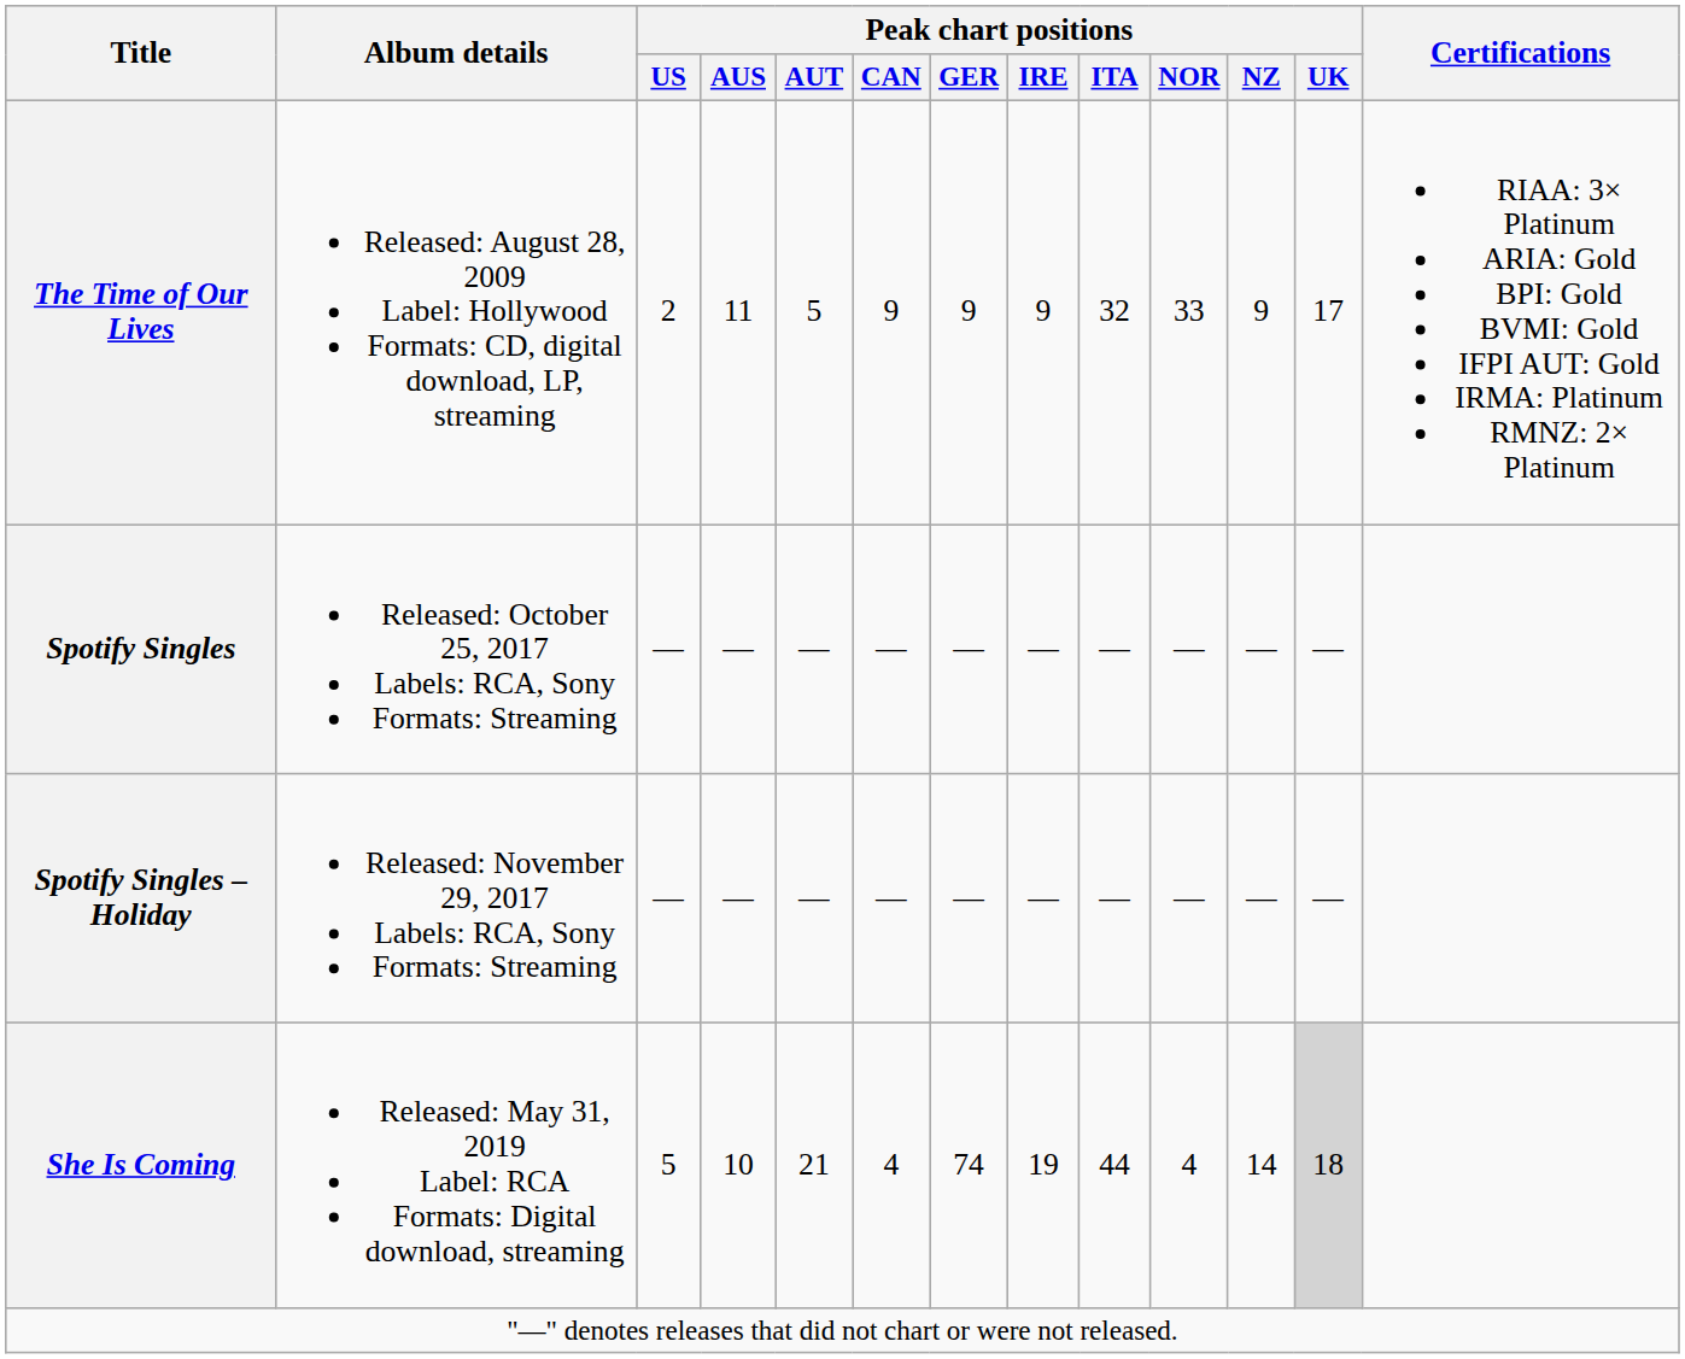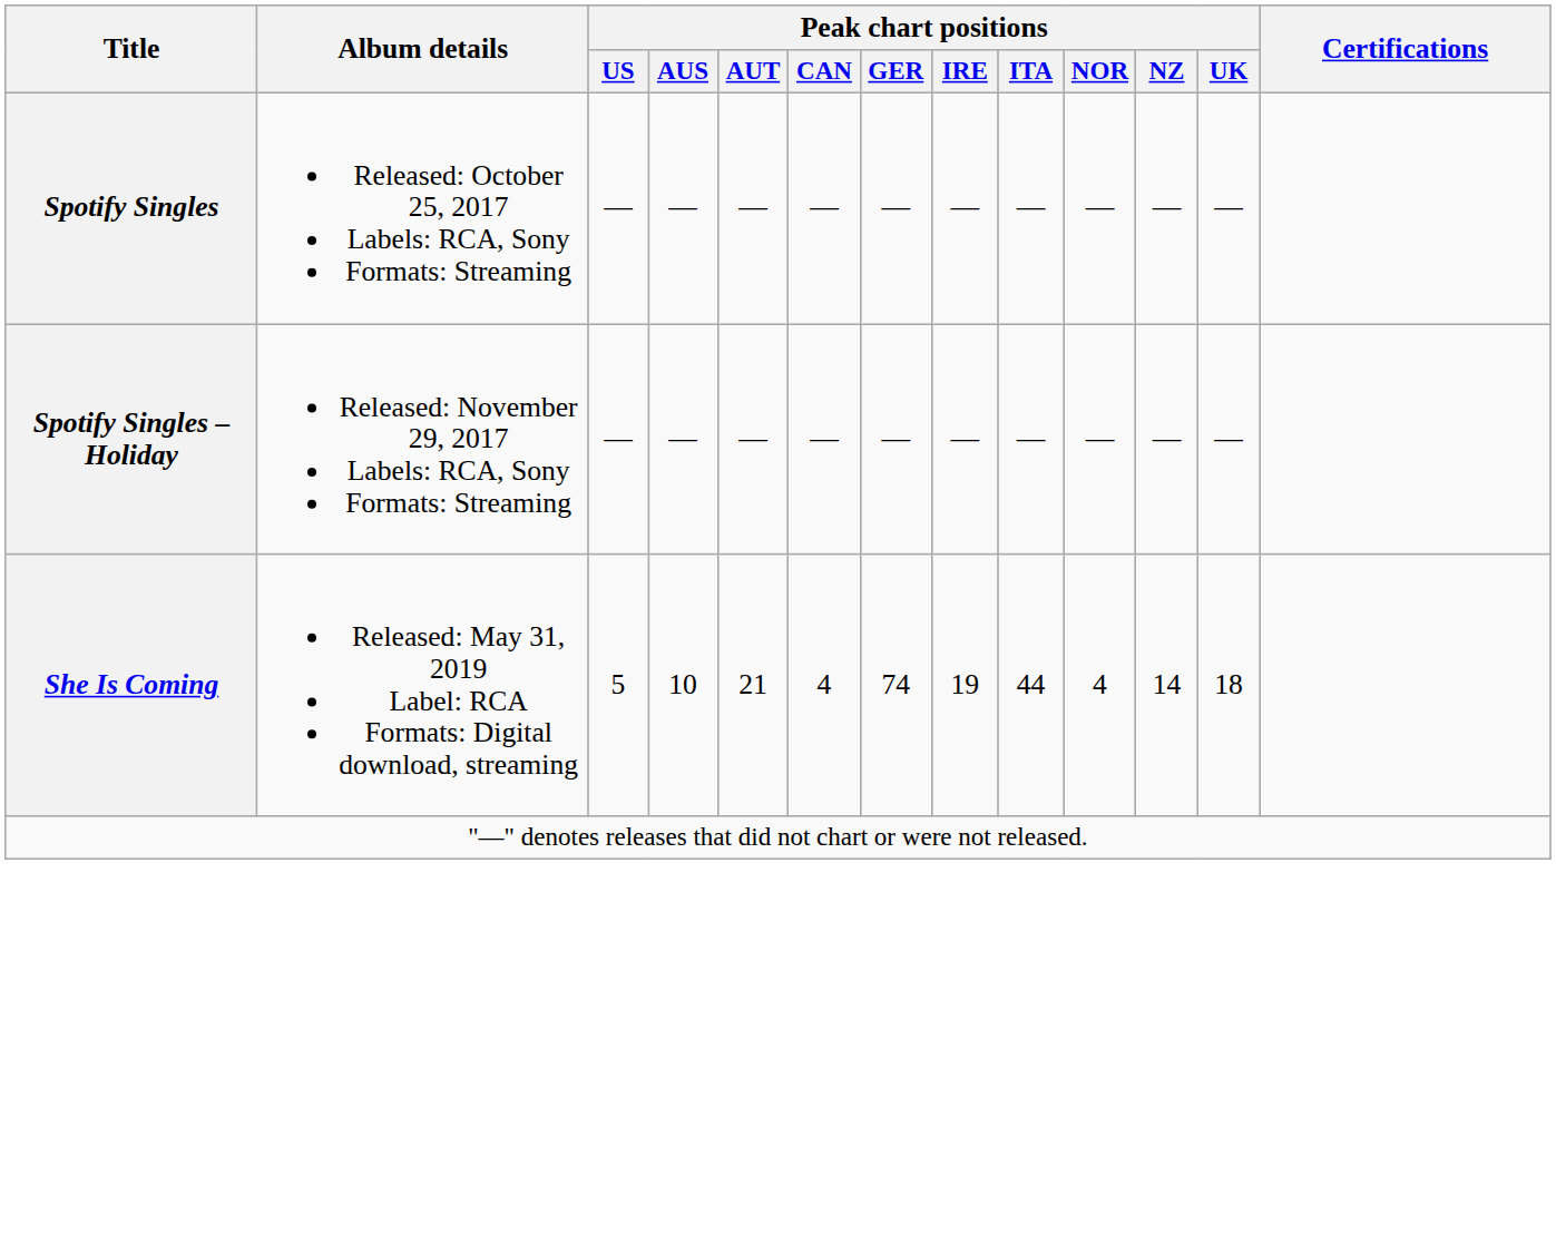- row: The Time of Our Lives | Released: August 28, 2009 Label: Hollywood Formats: CD, digital download, LP, streaming | 2 | 11 | 5 | 9 | 9 | 9 | 32 | 33 | 9 | 17 | RIAA: 3× Platinum ARIA: Gold BPI: Gold BVMI: Gold IFPI AUT: Gold IRMA: Platinum RMNZ: 2× Platinum
She Is Coming | Peak chart positions / UK: lightgrey background -> no background
